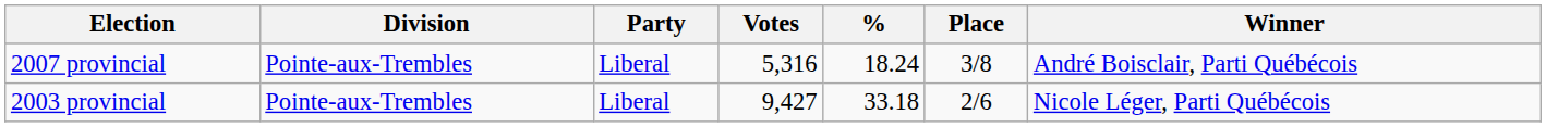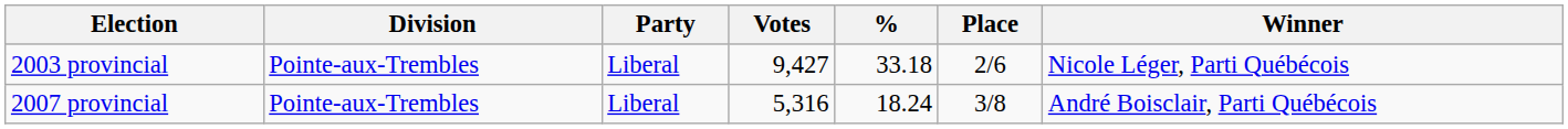rows swapped: 2003 provincial <-> 2007 provincial
